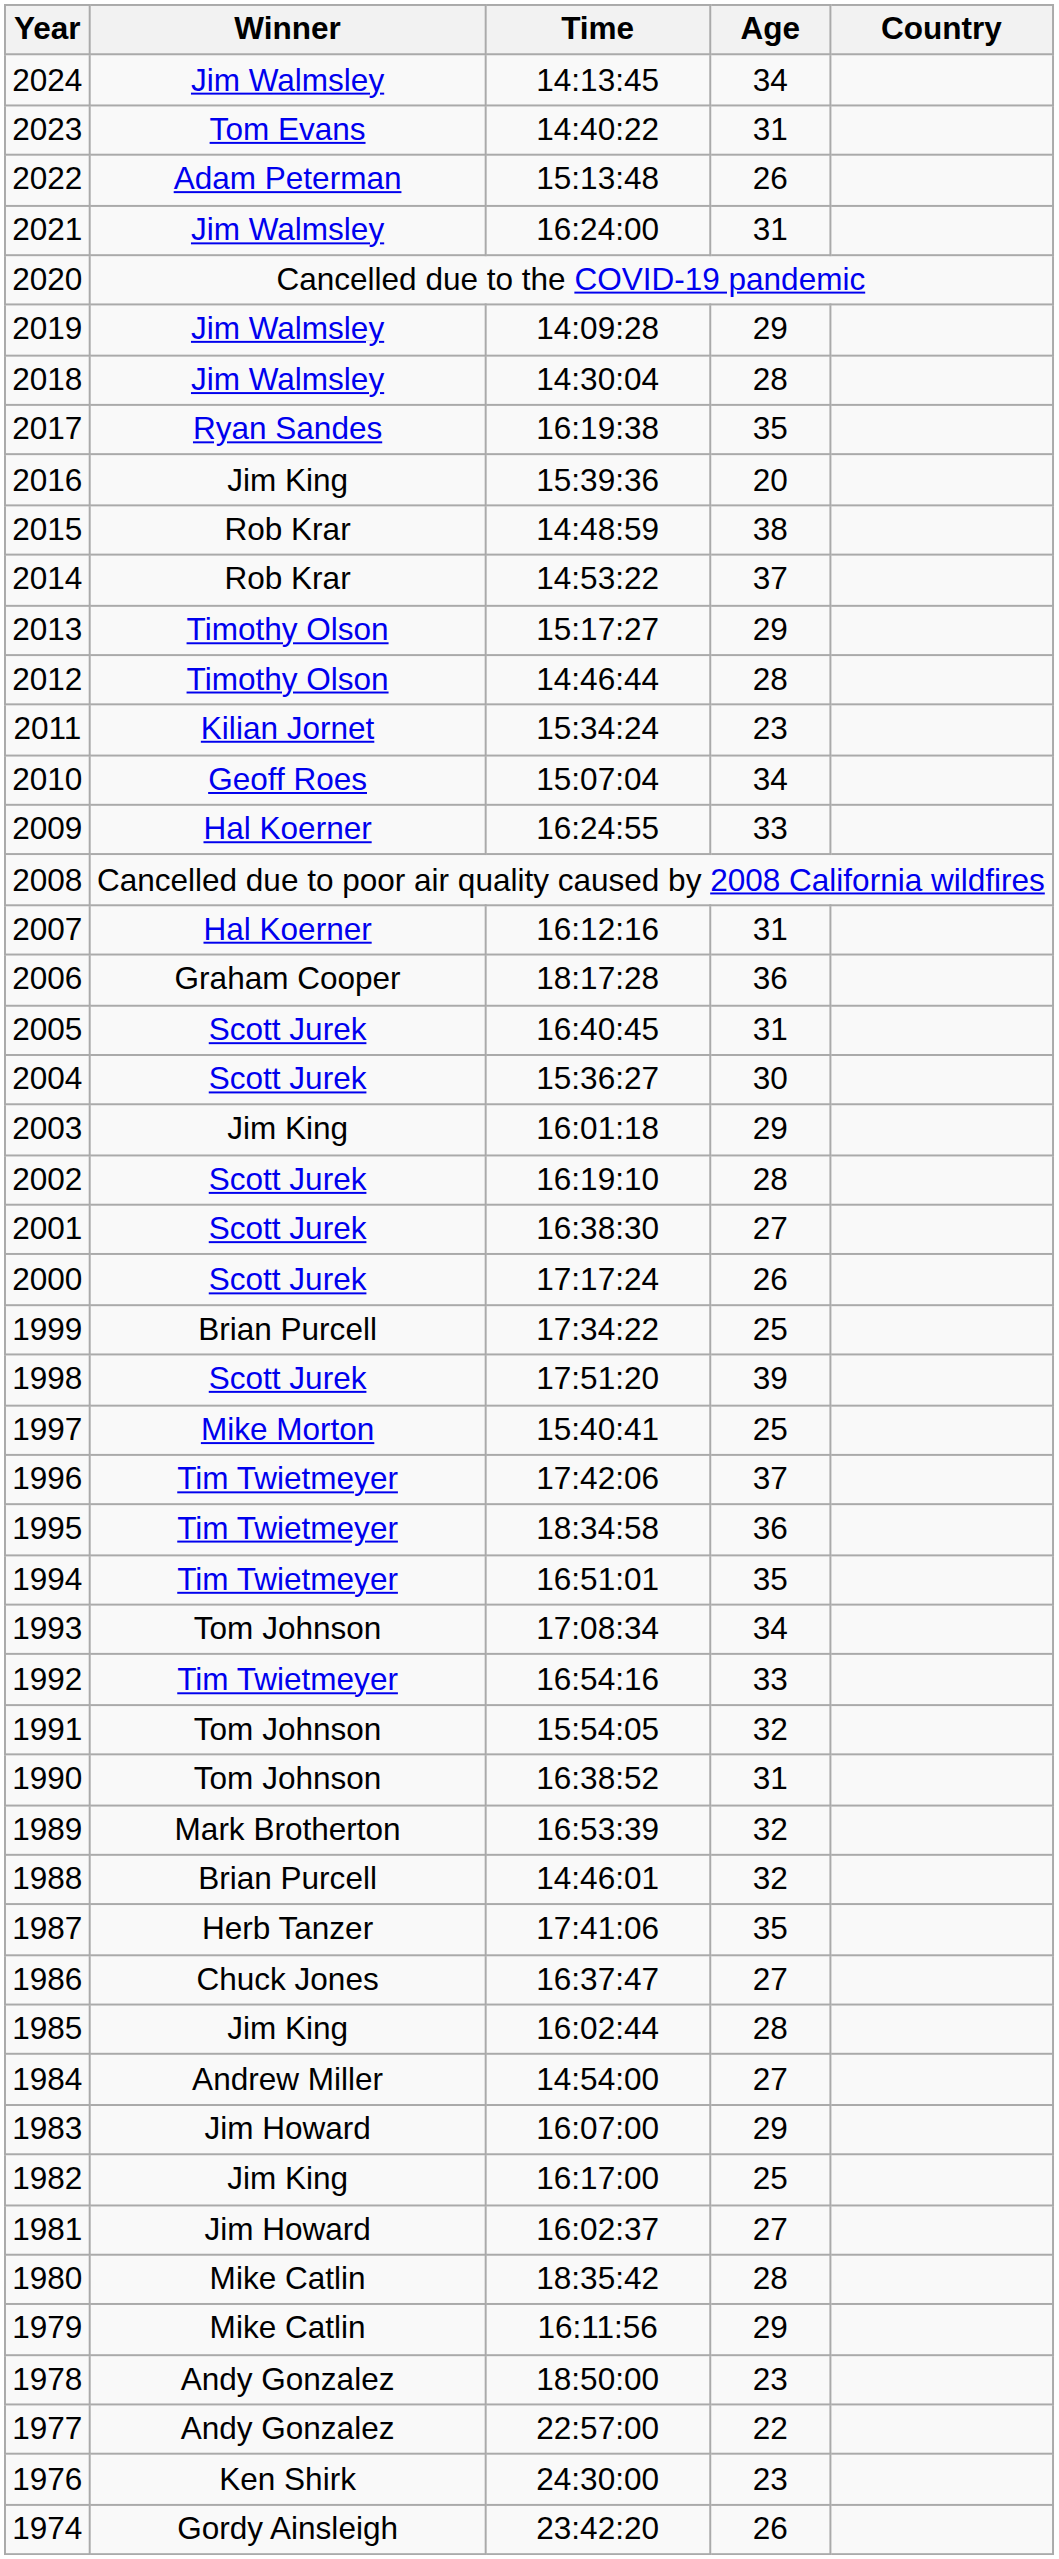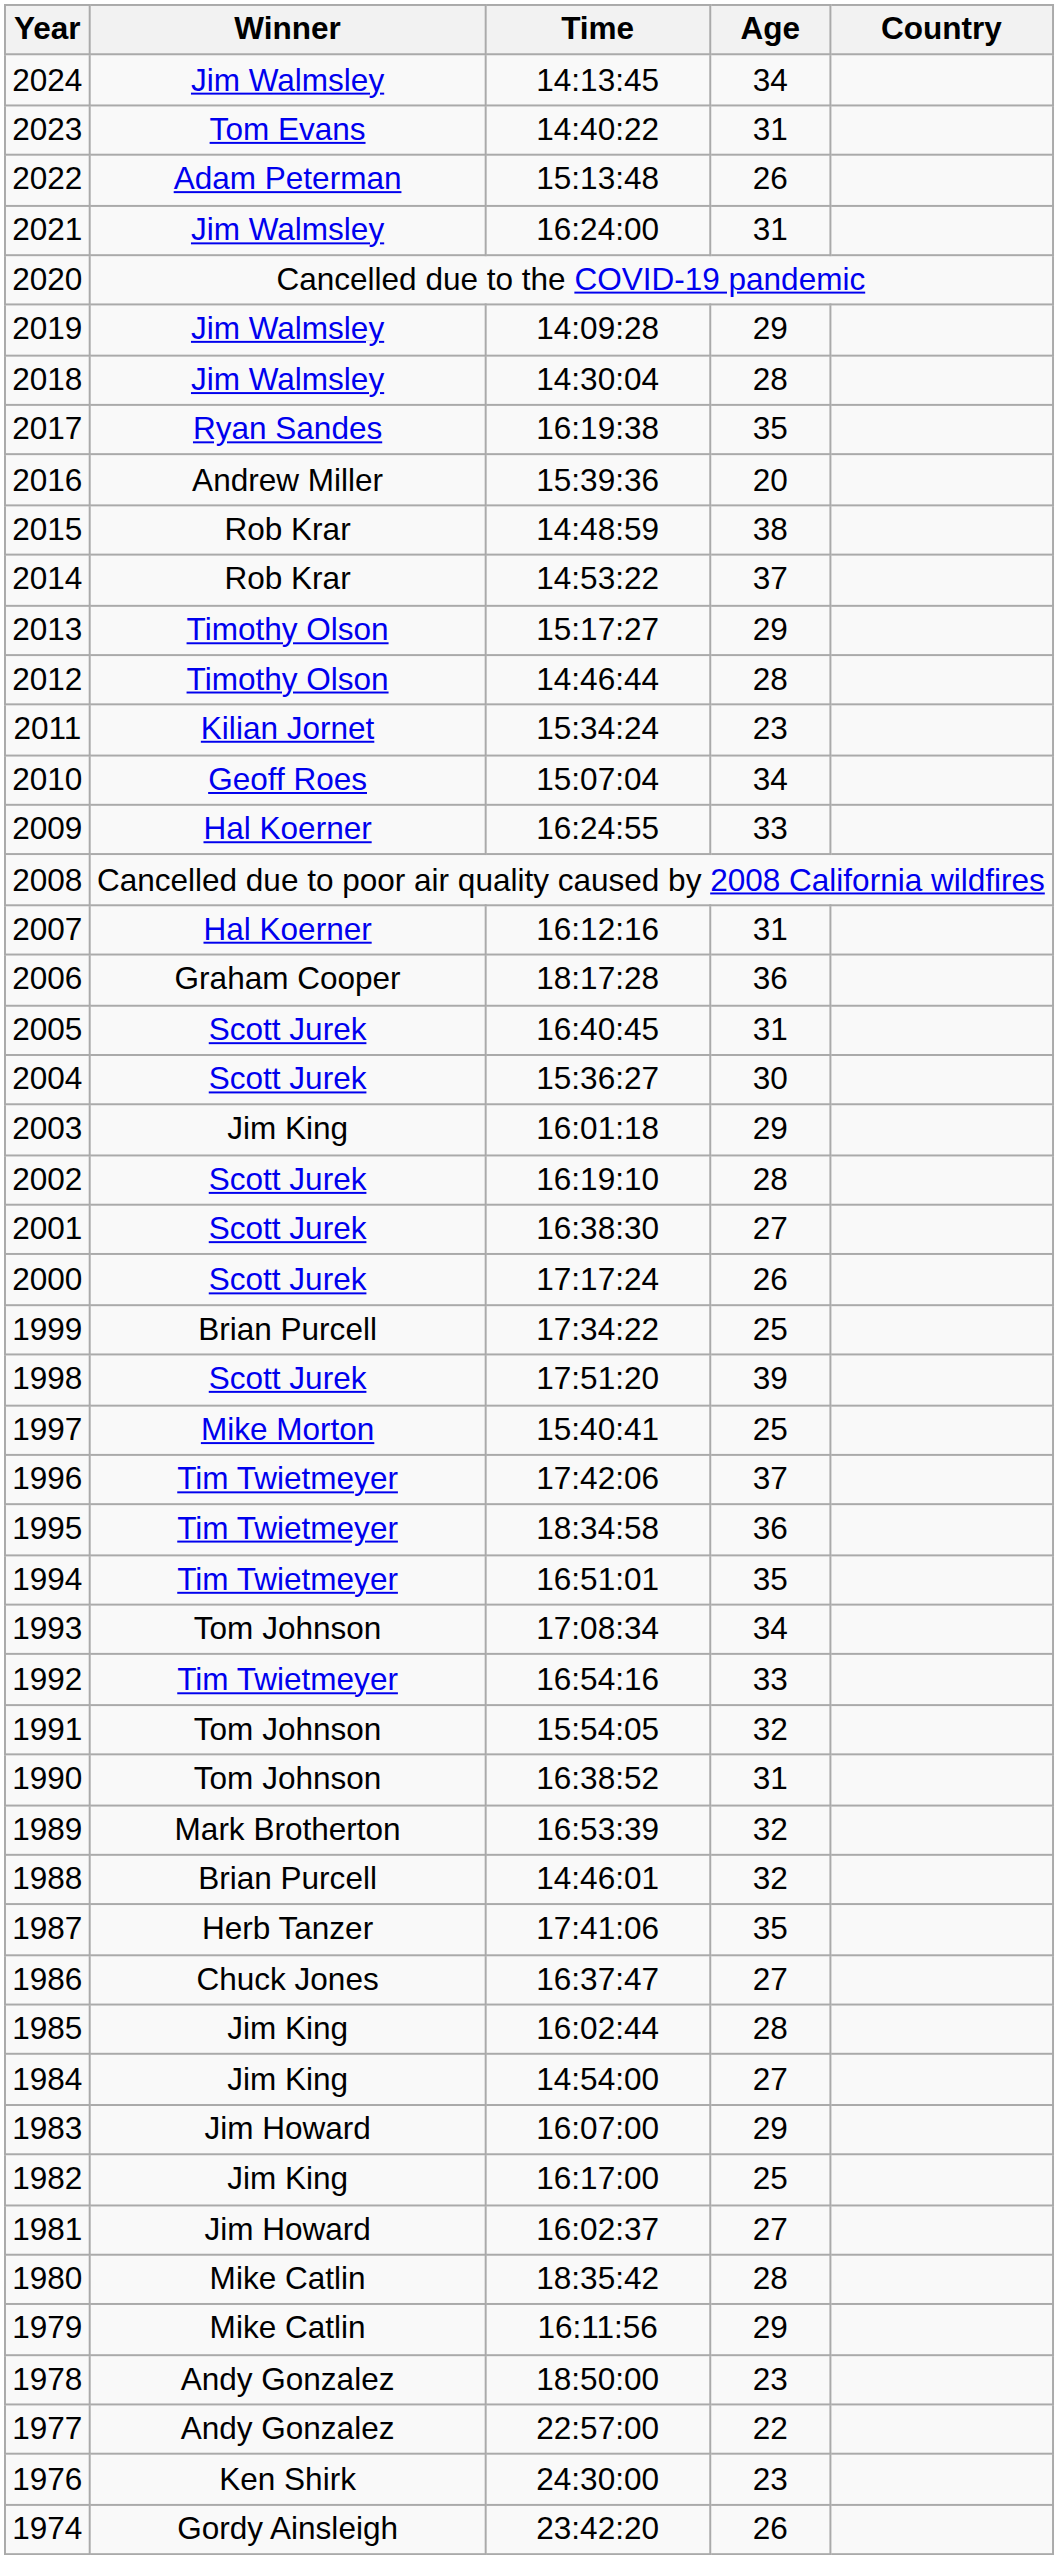2016 | Winner: Jim King -> Andrew Miller
1984 | Winner: Andrew Miller -> Jim King
